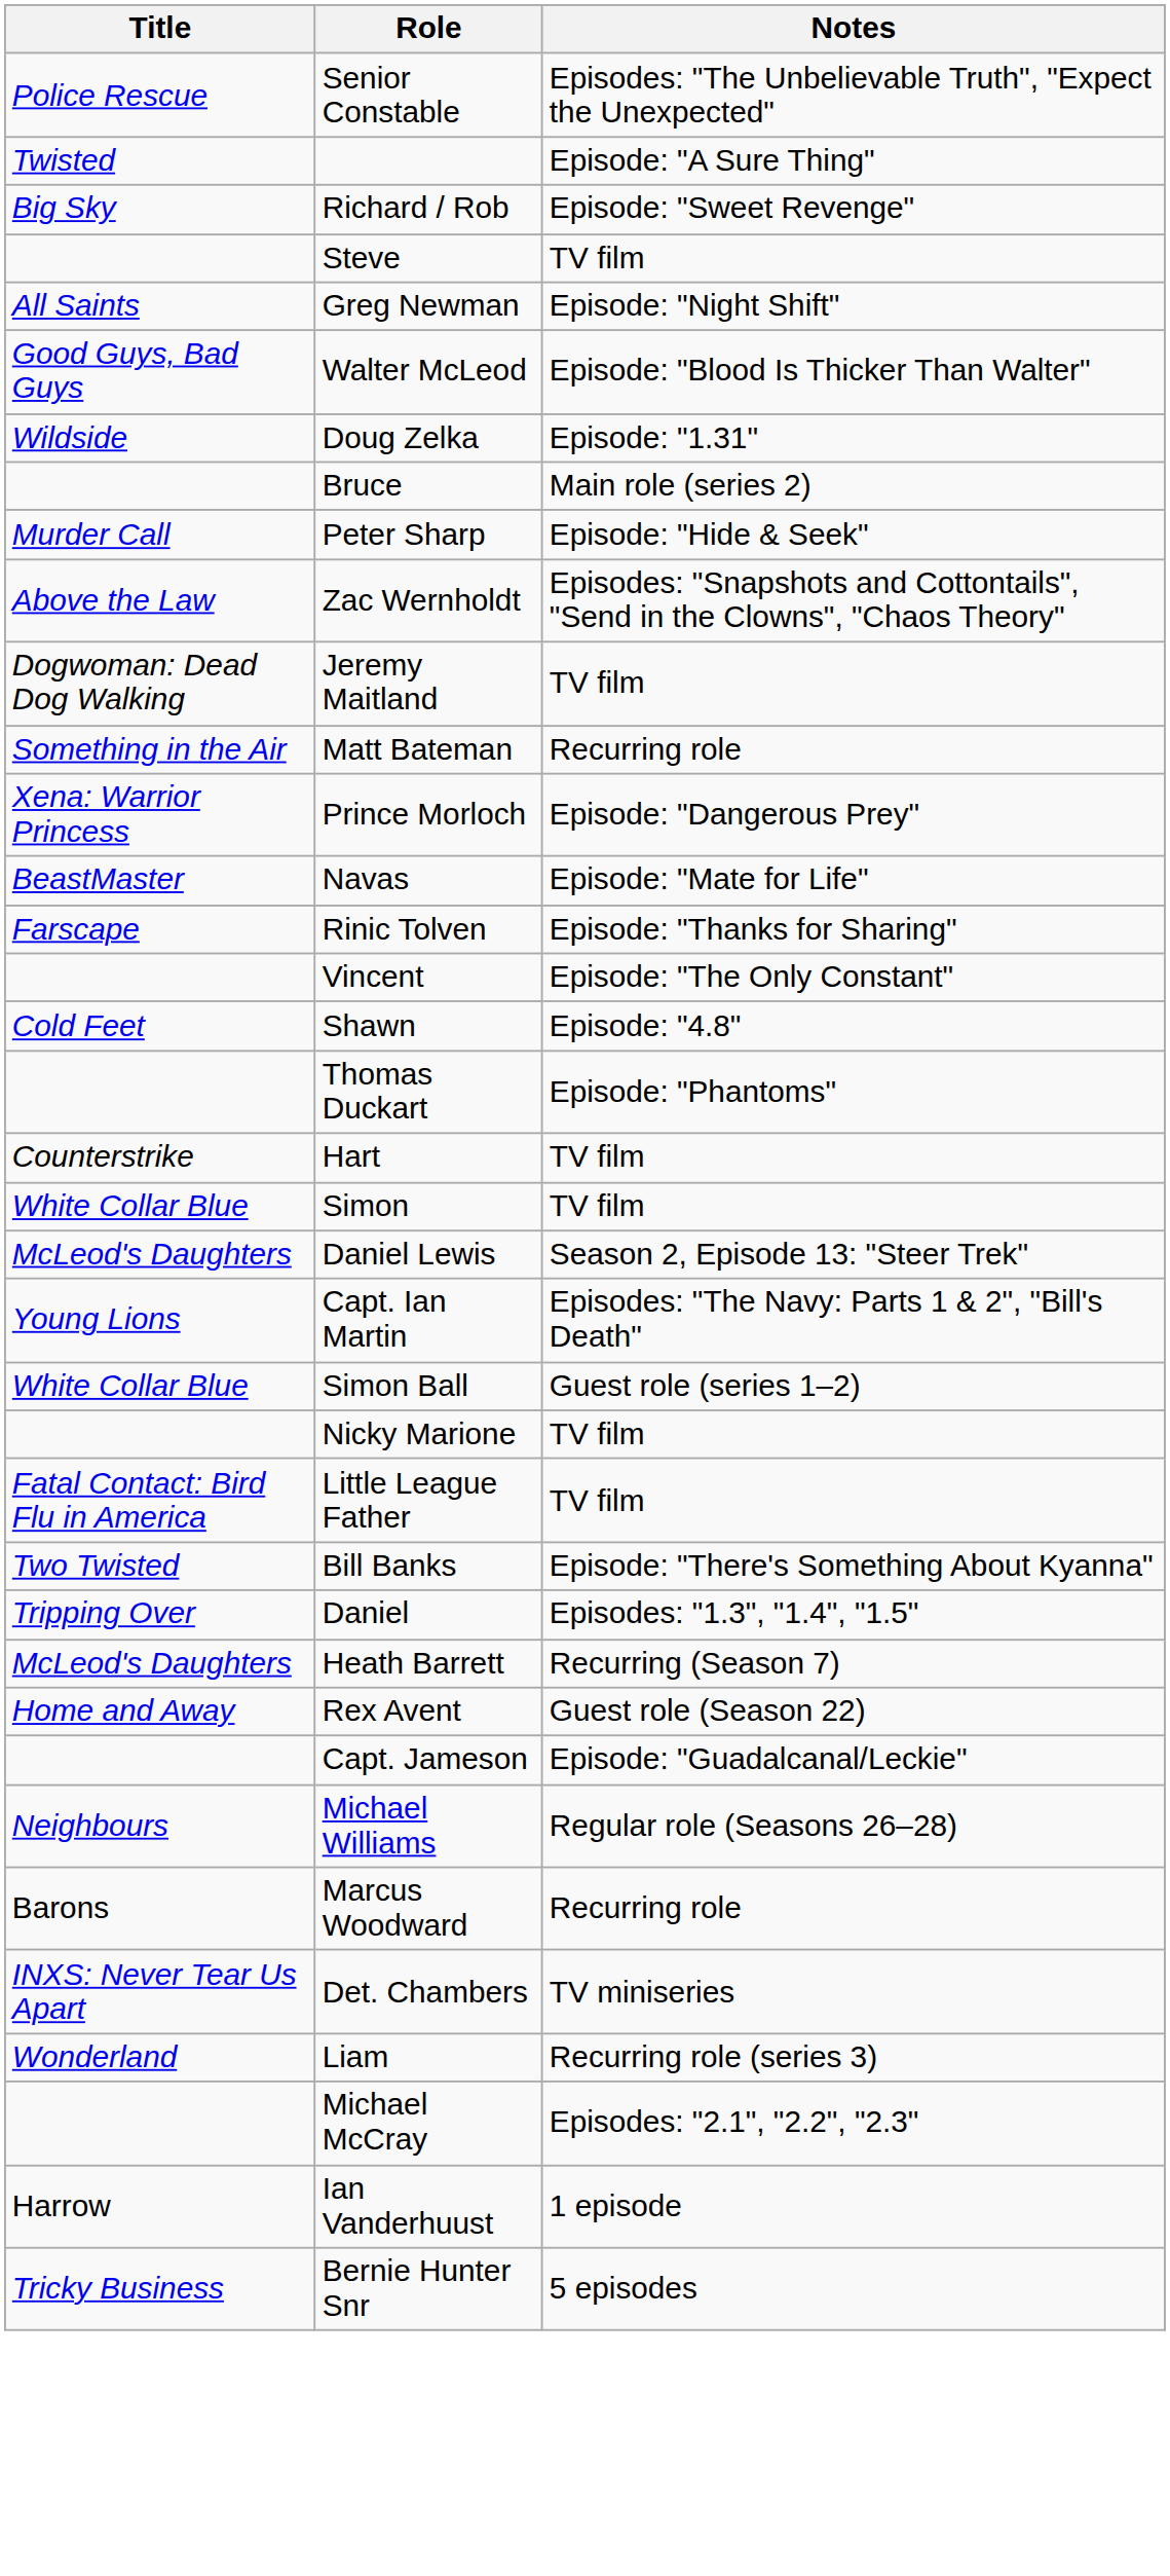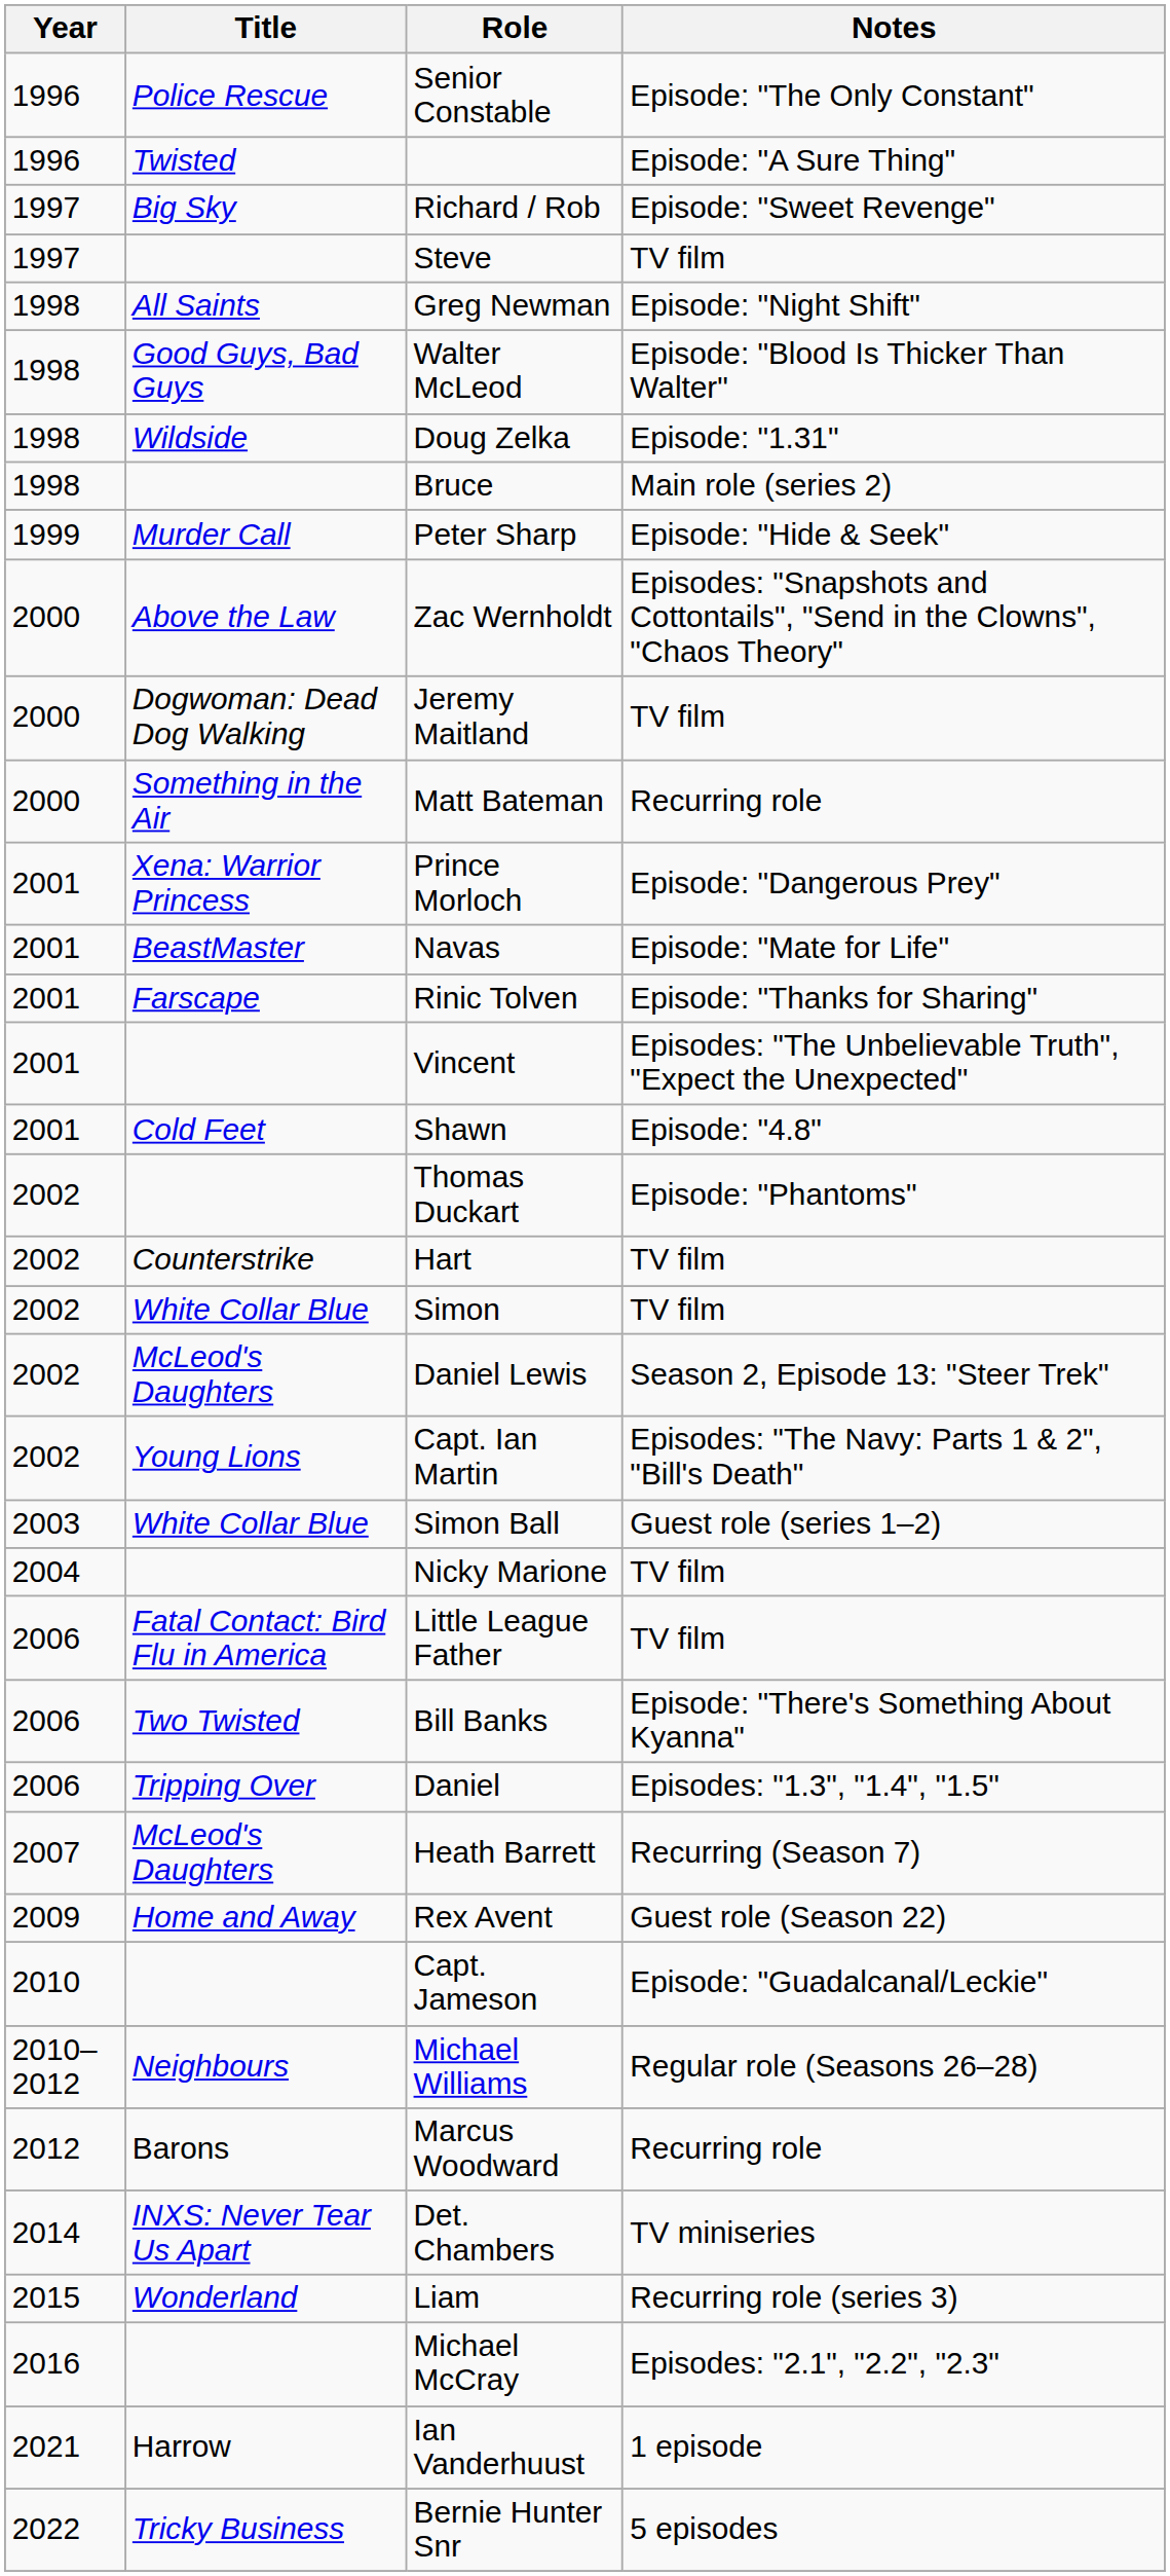+ column: Year | 1996 | 1996 | 1997 | 1997 | 1998 | 1998 | 1998 | 1998 | 1999 | 2000 | 2000 | 2000 | 2001 | 2001 | 2001 | 2001 | 2001 | 2002 | 2002 | 2002 | 2002 | 2002 | 2003 | 2004 | 2006 | 2006 | 2006 | 2007 | 2009 | 2010 | 2010–2012 | 2012 | 2014 | 2015 | 2016 | 2021 | 2022
Senior Constable | Notes: Episodes: "The Unbelievable Truth", "Expect the Unexpected" -> Episode: "The Only Constant"
Vincent | Notes: Episode: "The Only Constant" -> Episodes: "The Unbelievable Truth", "Expect the Unexpected"
